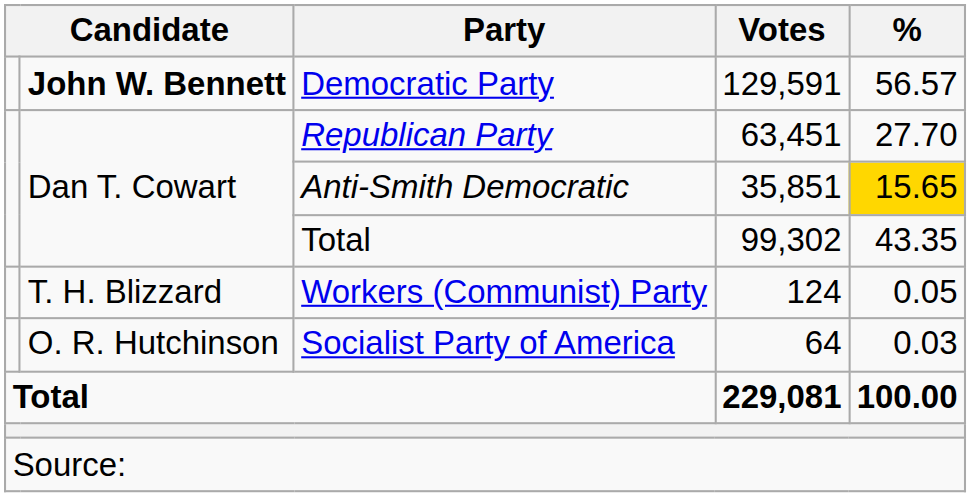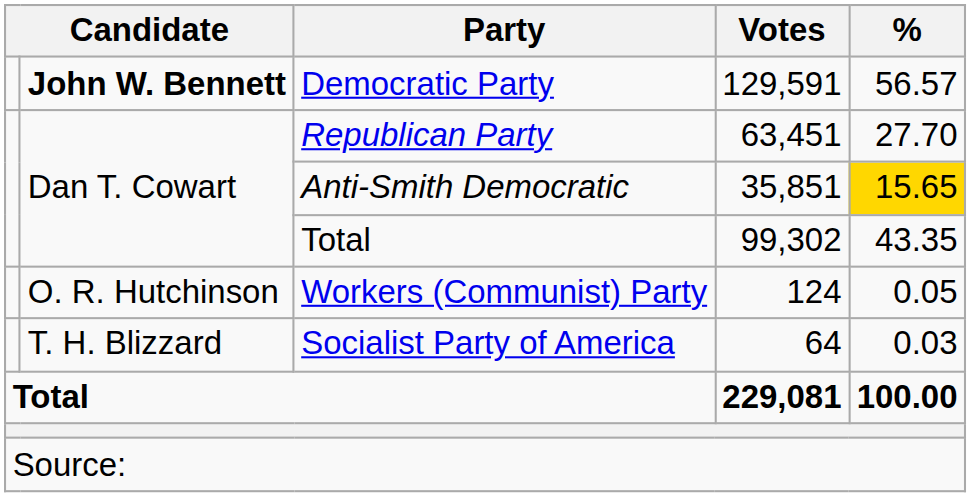124 | column 2: T. H. Blizzard -> O. R. Hutchinson
64 | column 2: O. R. Hutchinson -> T. H. Blizzard
